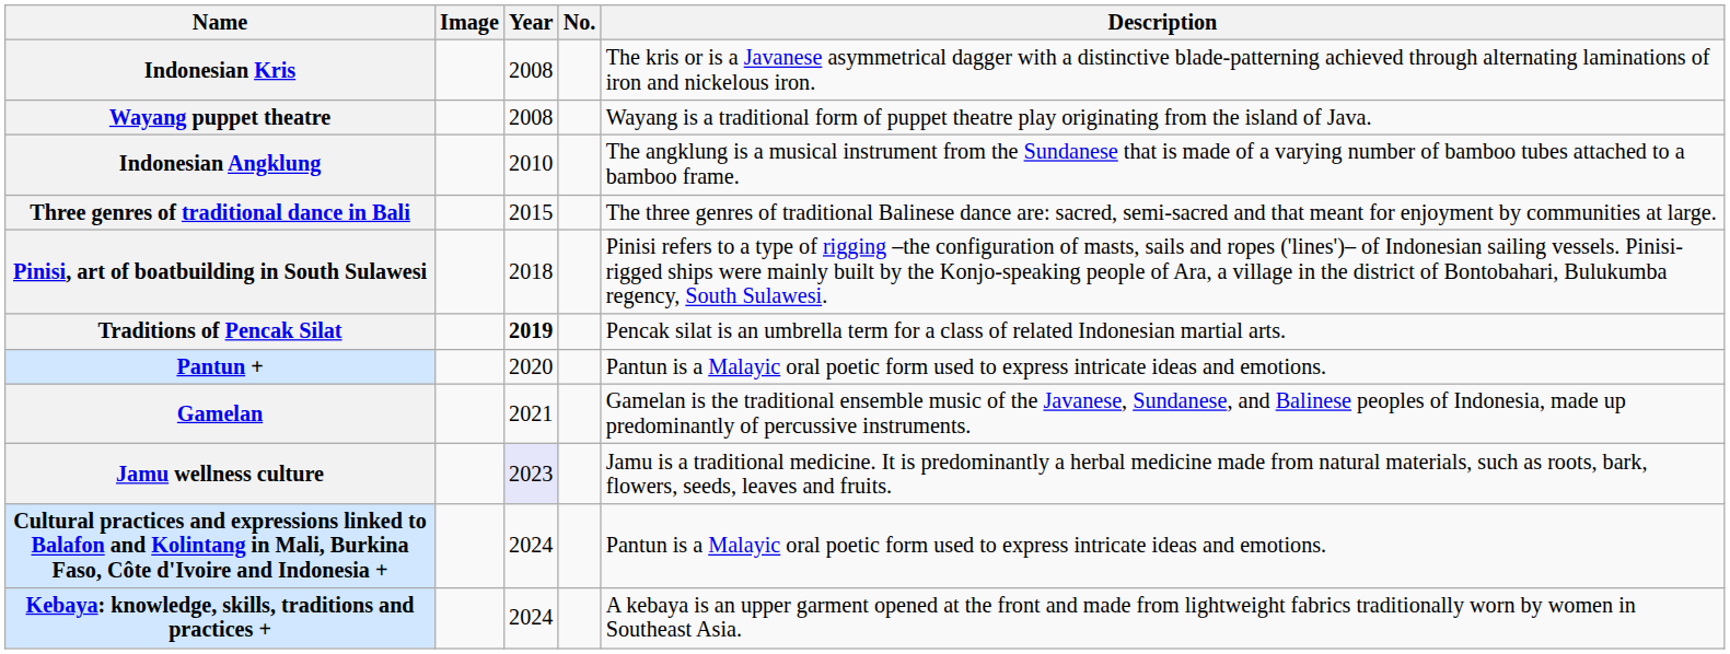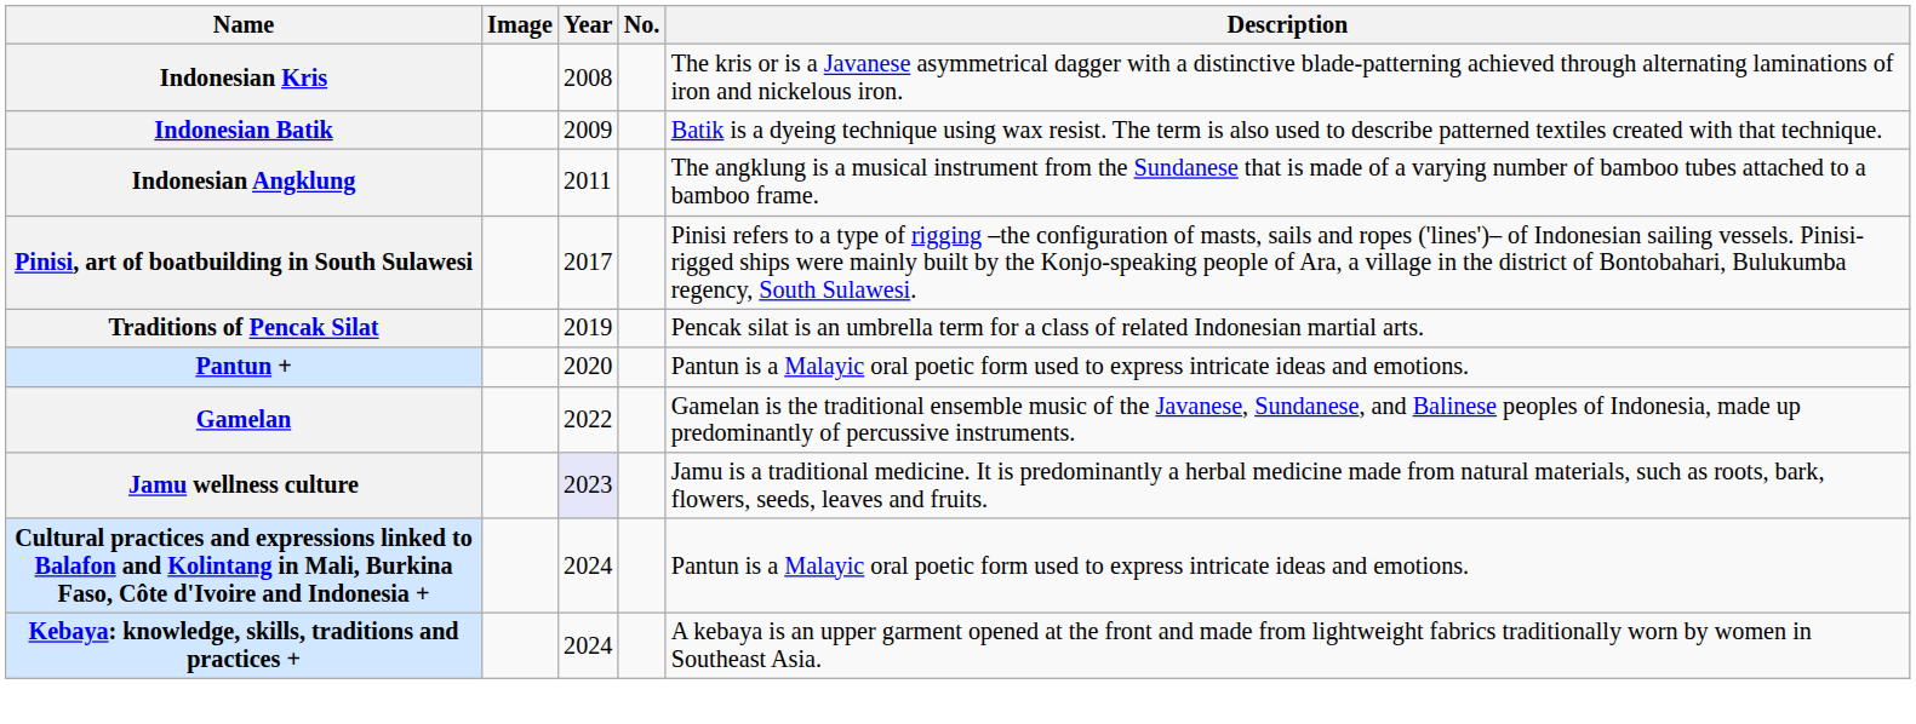- row: Wayang puppet theatre | 2008 | Wayang is a traditional form of puppet theatre play originating from the island of Java.
+ row: Indonesian Batik | 2009 | Batik is a dyeing technique using wax resist. The term is also used to describe patterned textiles created with that technique.
Indonesian Angklung | Year: 2010 -> 2011
- row: Three genres of traditional dance in Bali | 2015 | The three genres of traditional Balinese dance are: sacred, semi-sacred and that meant for enjoyment by communities at large.
Pinisi, art of boatbuilding in South Sulawesi | Year: 2018 -> 2017
Traditions of Pencak Silat | Year: bold -> normal
Gamelan | Year: 2021 -> 2022
